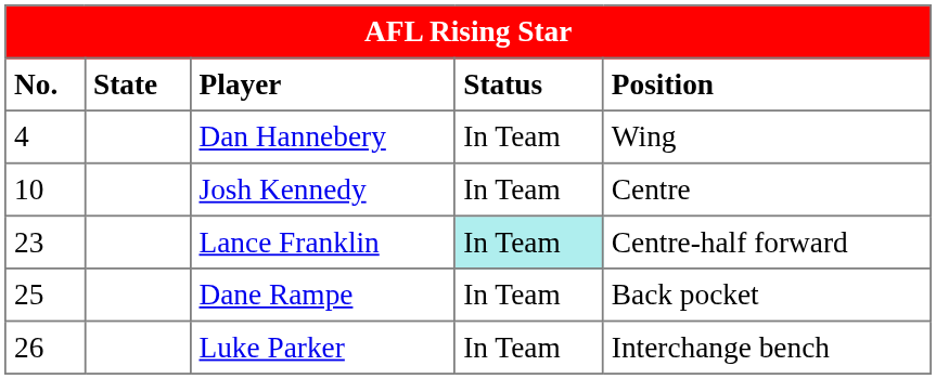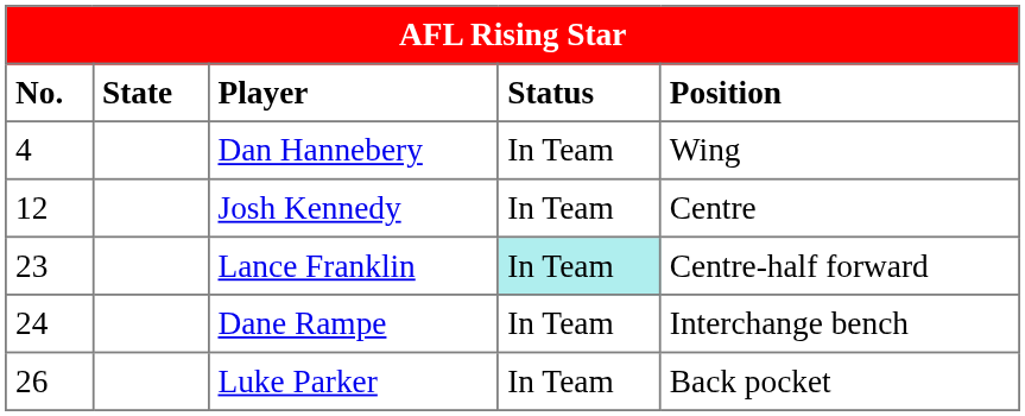Josh Kennedy | No.: 10 -> 12
Dane Rampe | No.: 25 -> 24
Dane Rampe | Position: Back pocket -> Interchange bench
Luke Parker | Position: Interchange bench -> Back pocket
